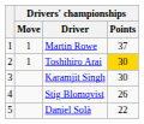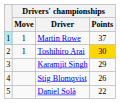Martin Rowe | column 1: no background -> paleturquoise background
Karamjit Singh | Drivers' championships / Points: 30 -> 29
